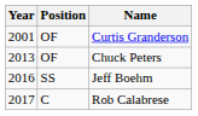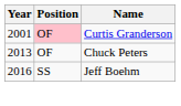Curtis Granderson | Position: no background -> pink background
- row: 2017 | C | Rob Calabrese
